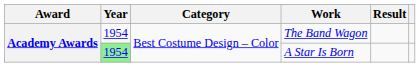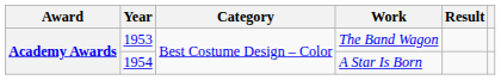The Band Wagon | Year: 1954 -> 1953
A Star Is Born | Year: lightgreen background -> no background
